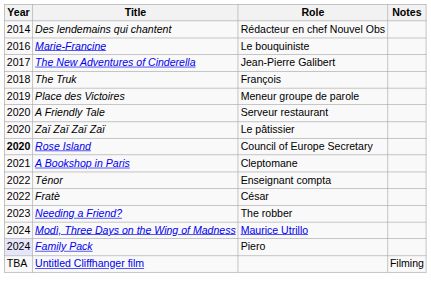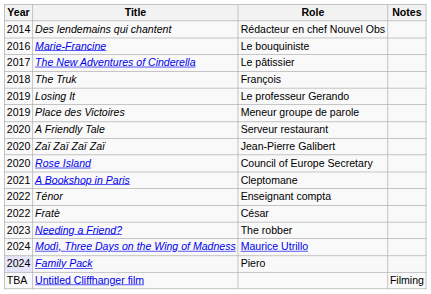The New Adventures of Cinderella | Role: Jean-Pierre Galibert -> Le pâtissier
+ row: 2019 | Losing It | Le professeur Gerando
Zaï Zaï Zaï Zaï | Role: Le pâtissier -> Jean-Pierre Galibert
Rose Island | Year: bold -> normal
